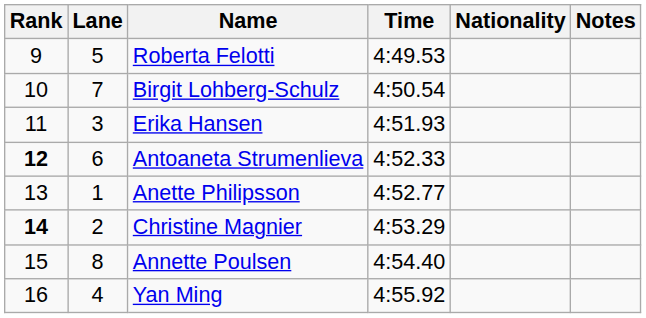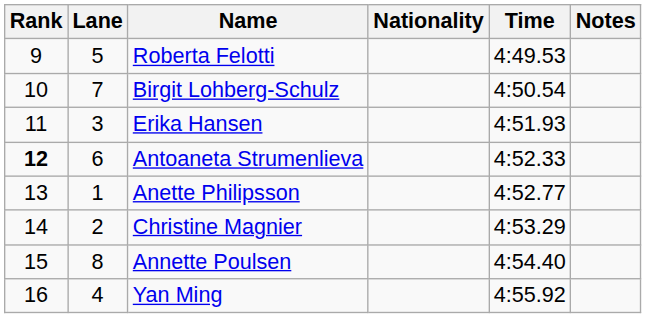columns swapped: Nationality <-> Time
Christine Magnier | Rank: bold -> normal
